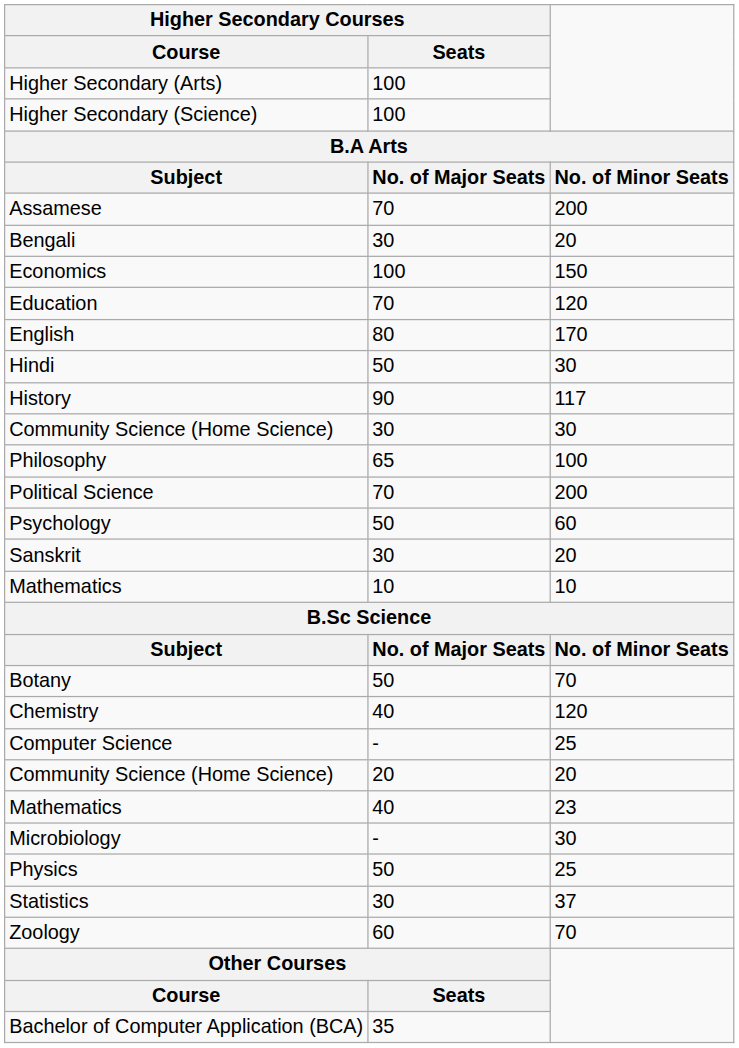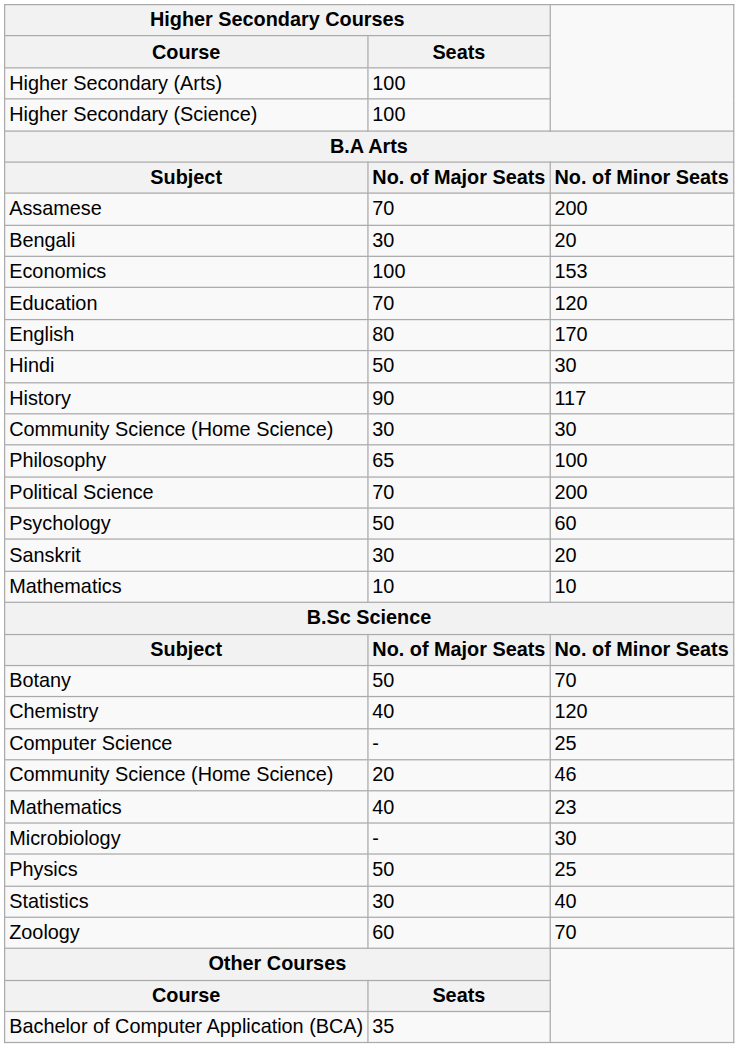Economics | column 3: 150 -> 153
Community Science (Home Science) / 20 | column 3: 20 -> 46
Statistics | column 3: 37 -> 40
